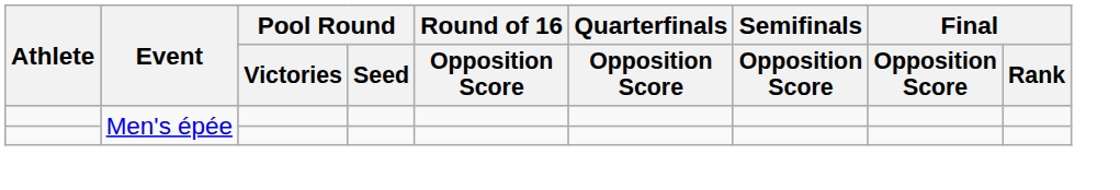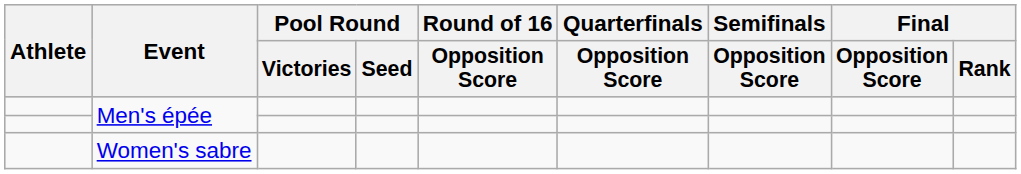+ row: Women's sabre
